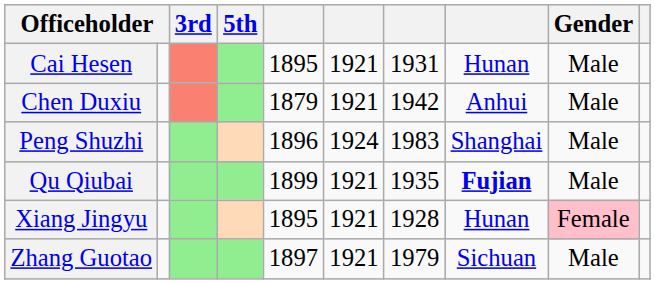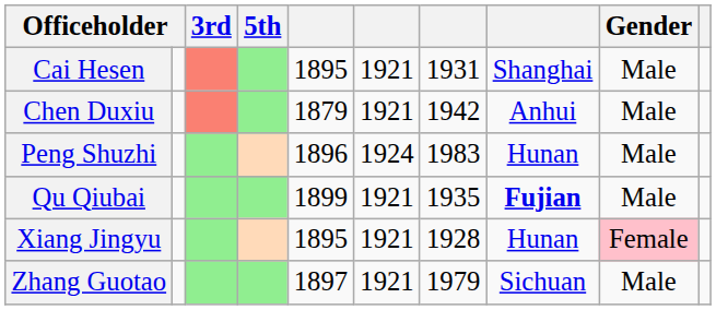Cai Hesen | column 8: Hunan -> Shanghai
Peng Shuzhi | column 8: Shanghai -> Hunan
